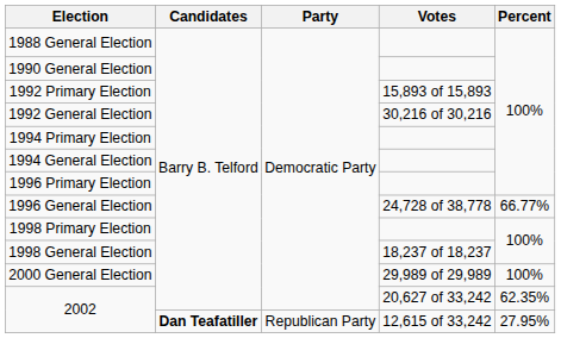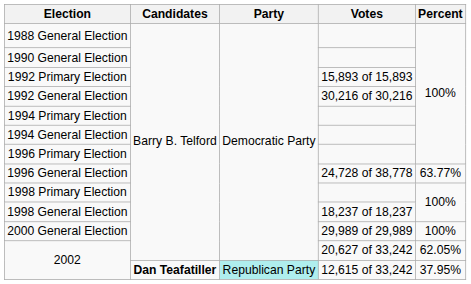1996 General Election | Percent: 66.77% -> 63.77%
2002 / 20,627 of 33,242 | Percent: 62.35% -> 62.05%
2002 / 12,615 of 33,242 | Party: no background -> paleturquoise background
2002 / 12,615 of 33,242 | Percent: 27.95% -> 37.95%
